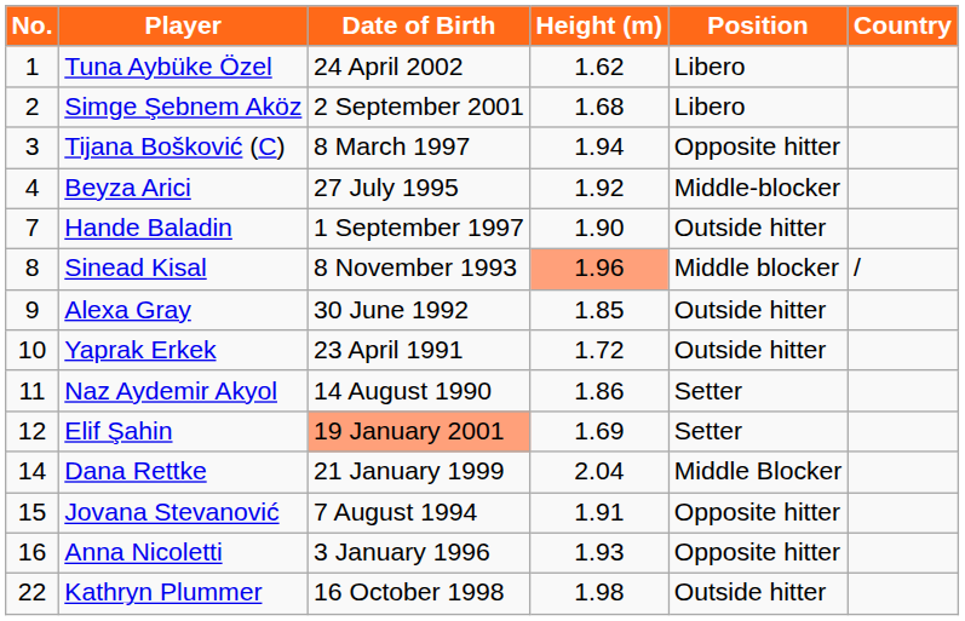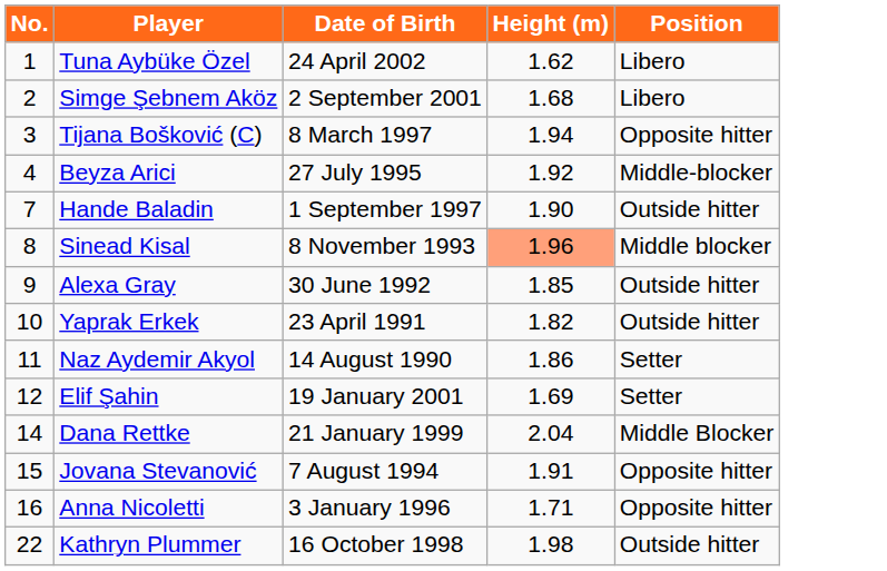- column: Country | /
Yaprak Erkek | Height (m): 1.72 -> 1.82
Elif Şahin | Date of Birth: lightsalmon background -> no background
Anna Nicoletti | Height (m): 1.93 -> 1.71
